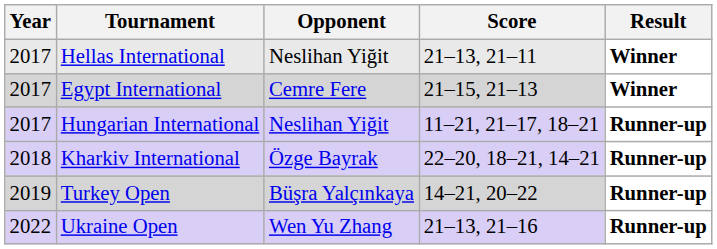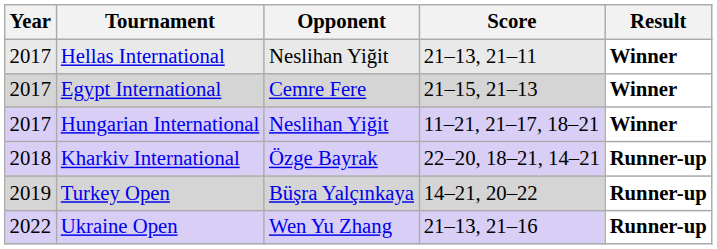Hungarian International | Result: Runner-up -> Winner
